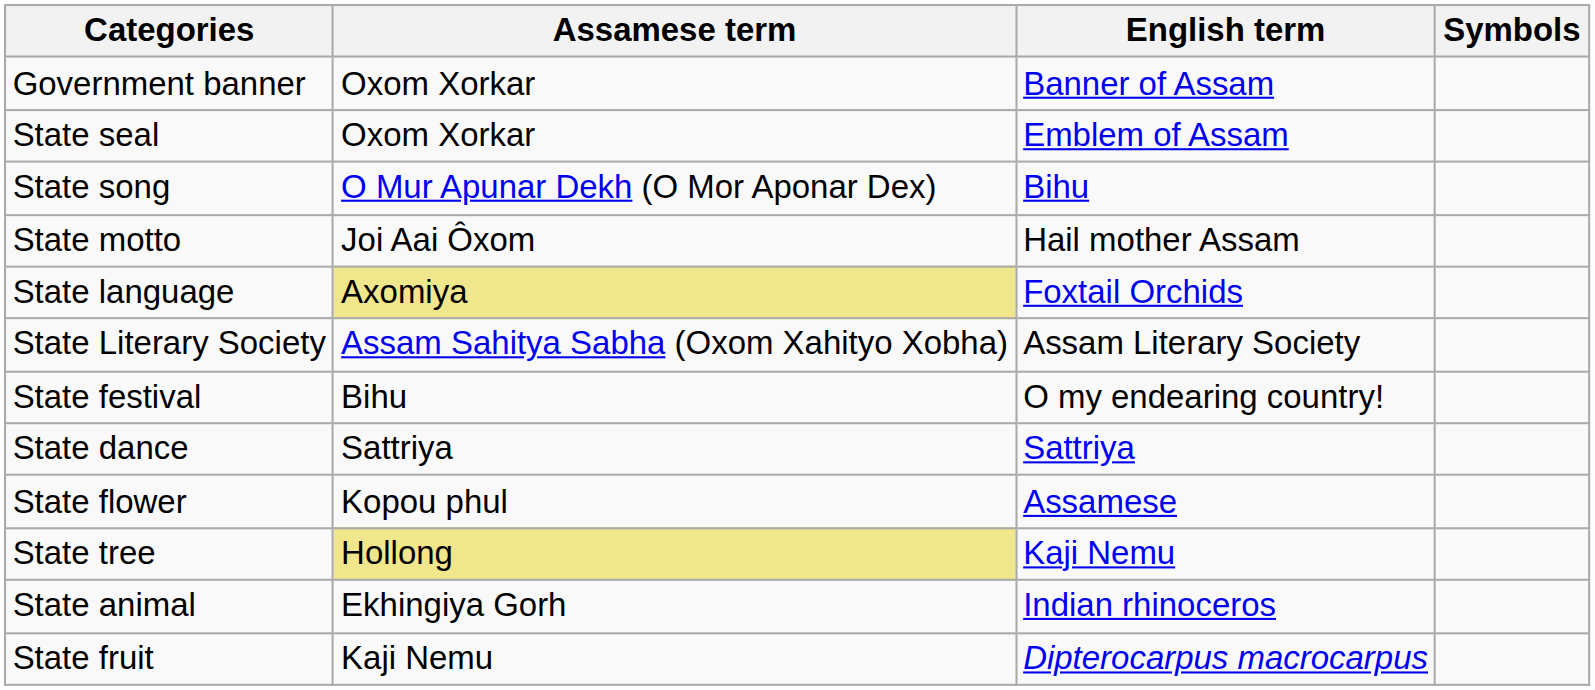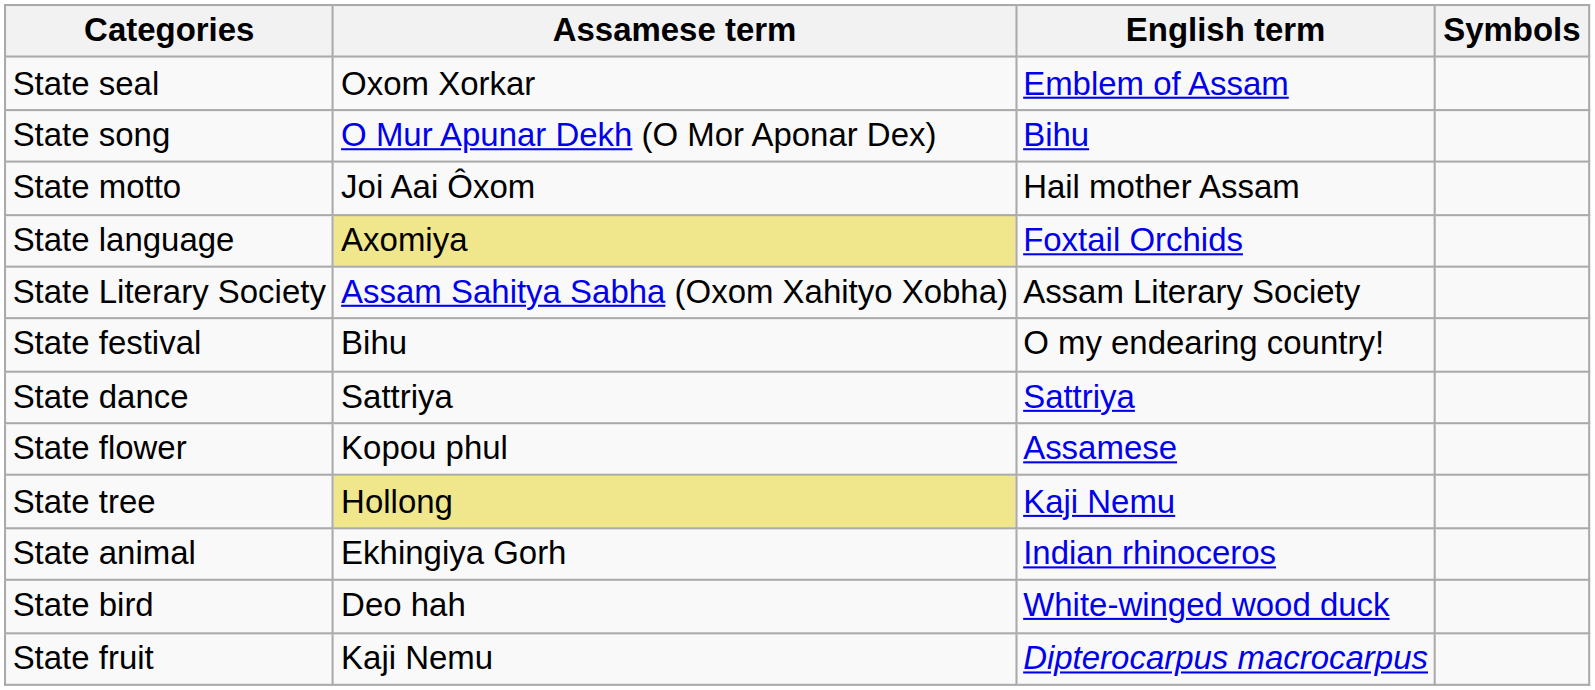- row: Government banner | Oxom Xorkar | Banner of Assam
+ row: State bird | Deo hah | White-winged wood duck
